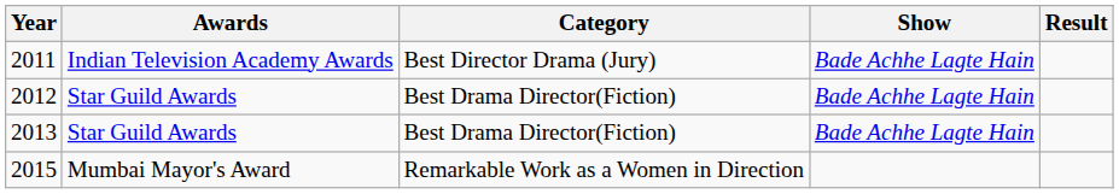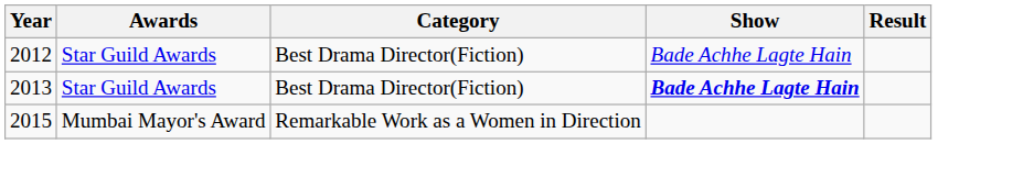- row: 2011 | Indian Television Academy Awards | Best Director Drama (Jury) | Bade Achhe Lagte Hain
2013 | Show: normal -> bold
